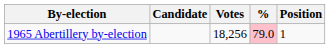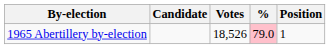1965 Abertillery by-election | Votes: 18,256 -> 18,526
